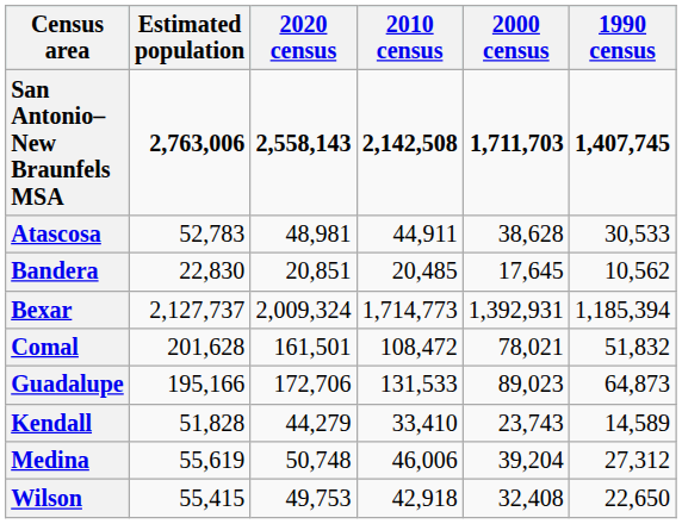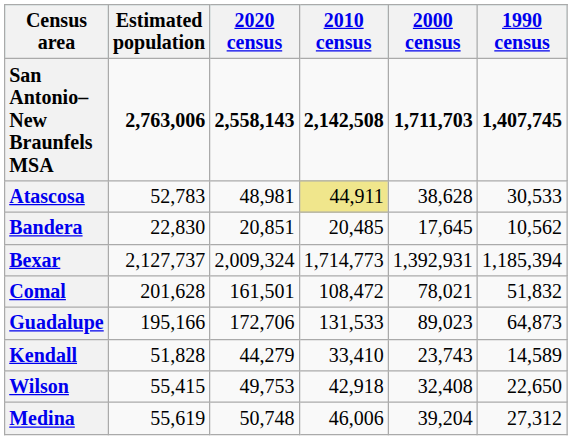Atascosa | 2010 census: no background -> khaki background
rows swapped: Medina <-> Wilson
